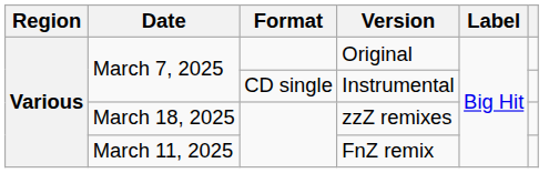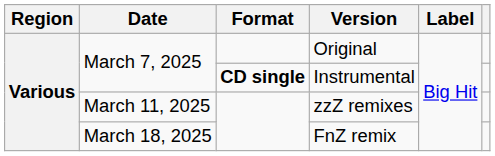Instrumental | Format: normal -> bold
zzZ remixes | Date: March 18, 2025 -> March 11, 2025
FnZ remix | Date: March 11, 2025 -> March 18, 2025
